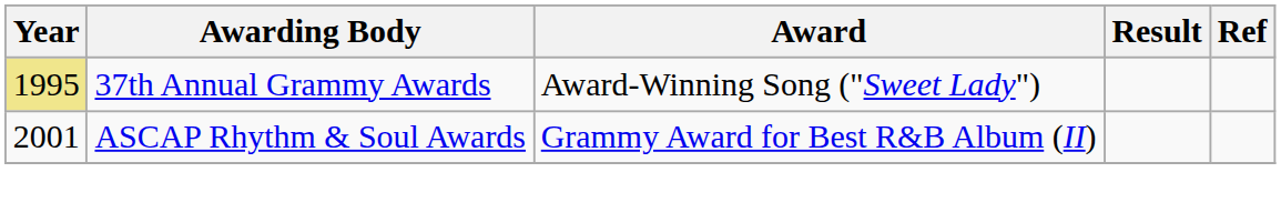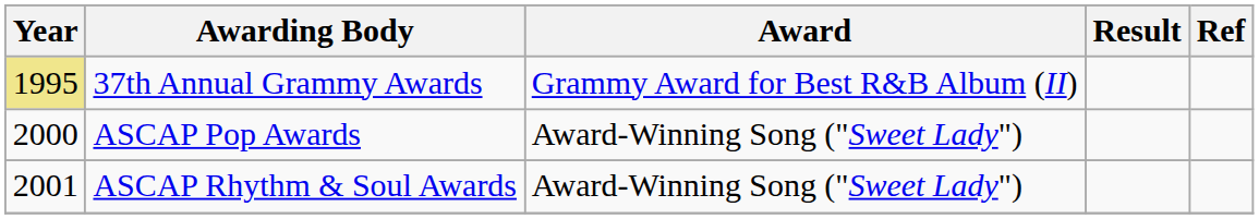37th Annual Grammy Awards | Award: Award-Winning Song ("Sweet Lady") -> Grammy Award for Best R&B Album (II)
+ row: 2000 | ASCAP Pop Awards | Award-Winning Song ("Sweet Lady")
ASCAP Rhythm & Soul Awards | Award: Grammy Award for Best R&B Album (II) -> Award-Winning Song ("Sweet Lady")
